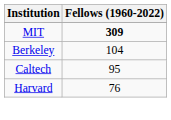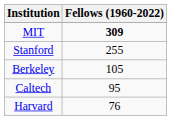+ row: Stanford | 255
Berkeley | Fellows (1960-2022): 104 -> 105
